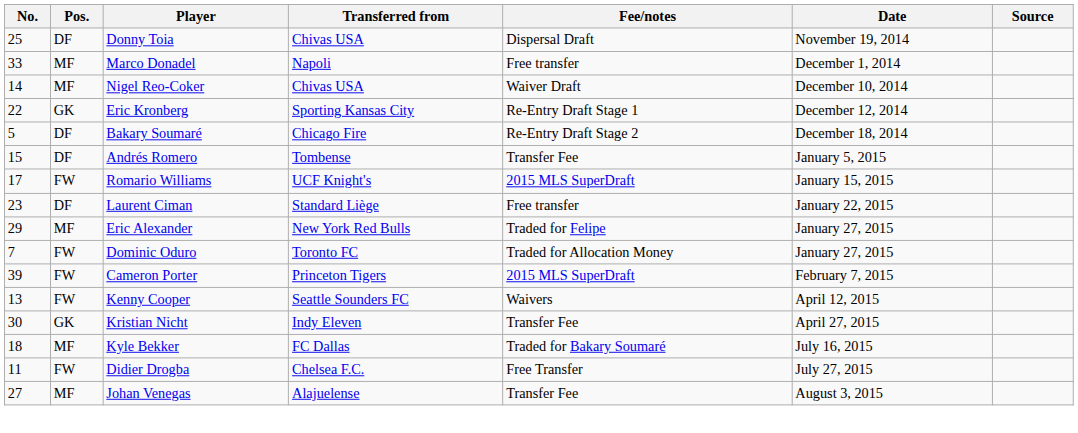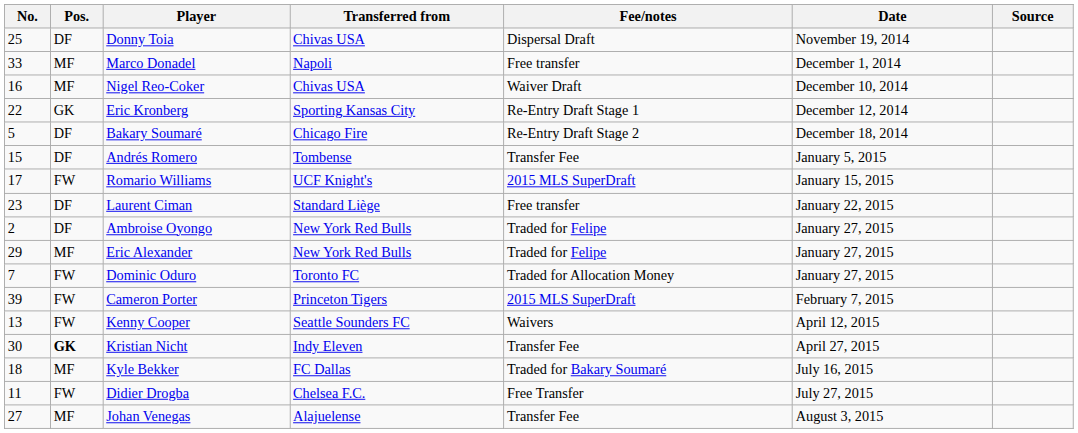Nigel Reo-Coker | No.: 14 -> 16
+ row: 2 | DF | Ambroise Oyongo | New York Red Bulls | Traded for Felipe | January 27, 2015
Kristian Nicht | Pos.: normal -> bold
